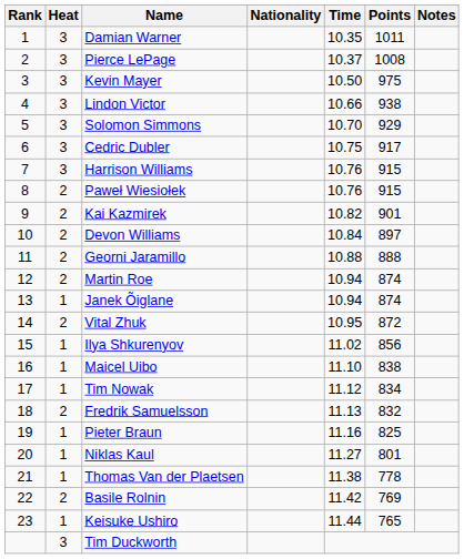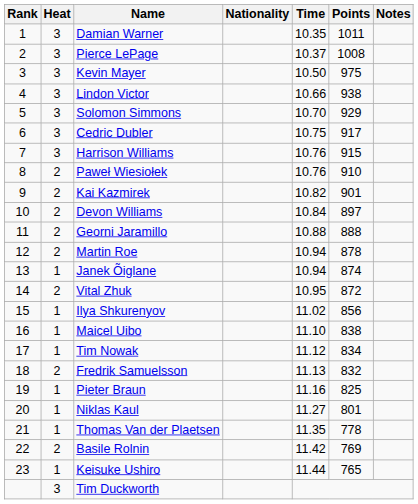Paweł Wiesiołek | Points: 915 -> 910
Martin Roe | Points: 874 -> 878
Thomas Van der Plaetsen | Time: 11.38 -> 11.35
